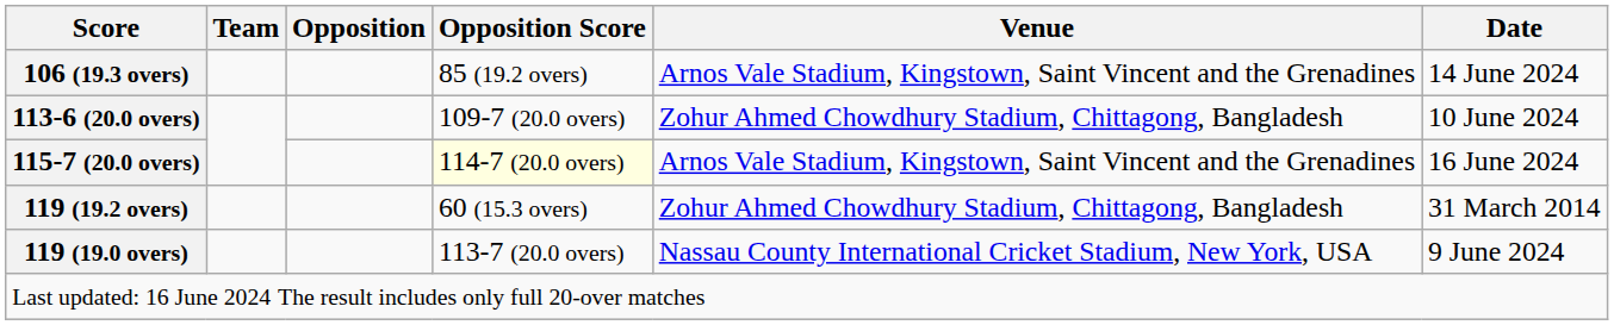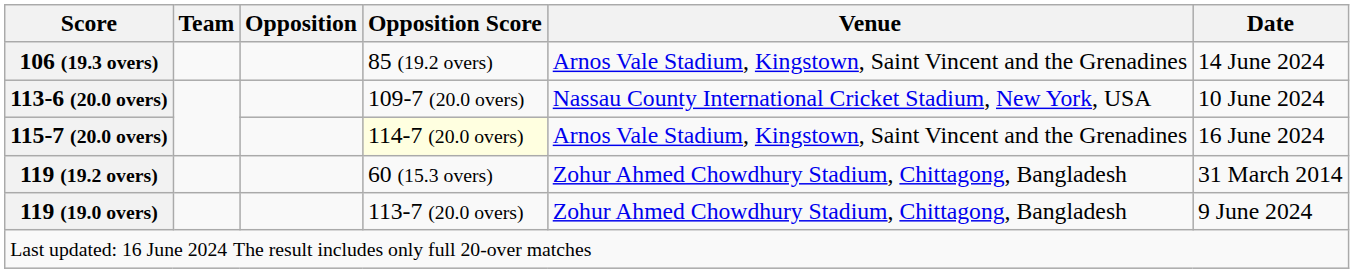113-6 (20.0 overs) | Venue: Zohur Ahmed Chowdhury Stadium, Chittagong, Bangladesh -> Nassau County International Cricket Stadium, New York, USA
119 (19.0 overs) | Venue: Nassau County International Cricket Stadium, New York, USA -> Zohur Ahmed Chowdhury Stadium, Chittagong, Bangladesh
